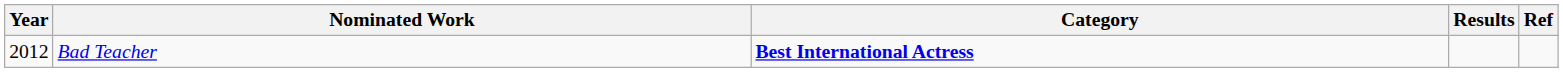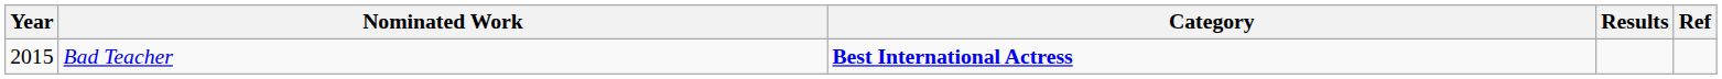Bad Teacher | Year: 2012 -> 2015
